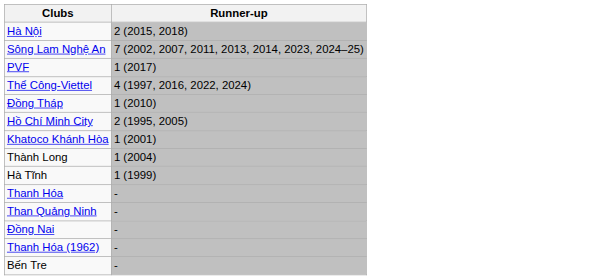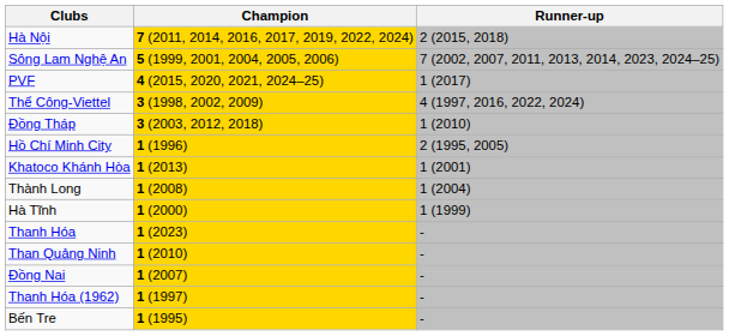+ column: Champion | 7 (2011, 2014, 2016, 2017, 2019, 2022, 2024) | 5 (1999, 2001, 2004, 2005, 2006) | 4 (2015, 2020, 2021, 2024–25) | 3 (1998, 2002, 2009) | 3 (2003, 2012, 2018) | 1 (1996) | 1 (2013) | 1 (2008) | 1 (2000) | 1 (2023) | 1 (2010) | 1 (2007) | 1 (1997) | 1 (1995)
